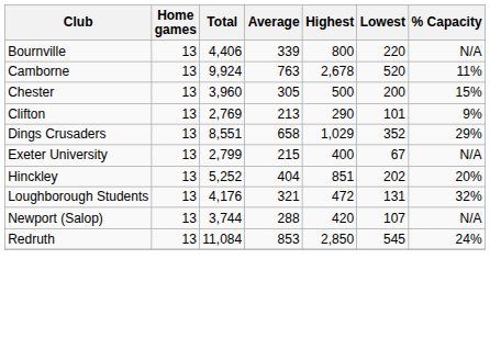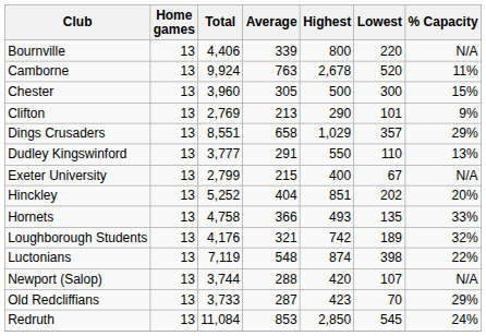Chester | Lowest: 200 -> 300
Dings Crusaders | Lowest: 352 -> 357
+ row: Dudley Kingswinford | 13 | 3,777 | 291 | 550 | 110 | 13%
+ row: Hornets | 13 | 4,758 | 366 | 493 | 135 | 33%
Loughborough Students | Highest: 472 -> 742
Loughborough Students | Lowest: 131 -> 189
+ row: Luctonians | 13 | 7,119 | 548 | 874 | 398 | 22%
+ row: Old Redcliffians | 13 | 3,733 | 287 | 423 | 70 | 29%
